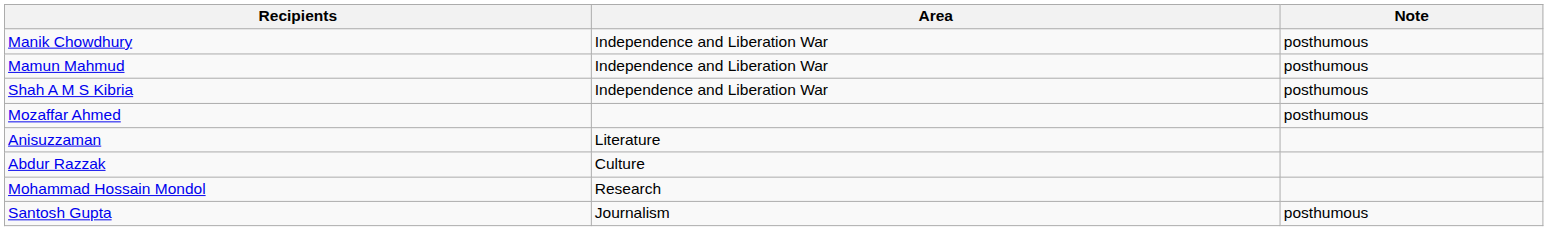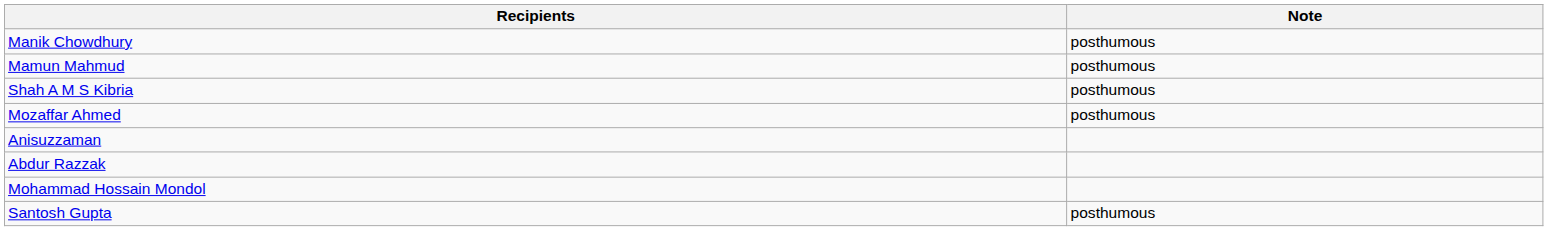- column: Area | Independence and Liberation War | Independence and Liberation War | Independence and Liberation War | Literature | Culture | Research | Journalism
